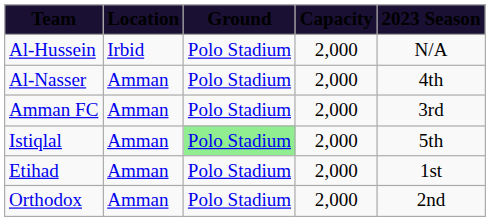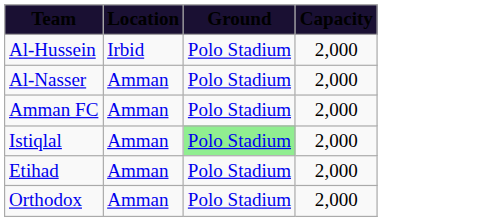- column: 2023 Season | N/A | 4th | 3rd | 5th | 1st | 2nd
